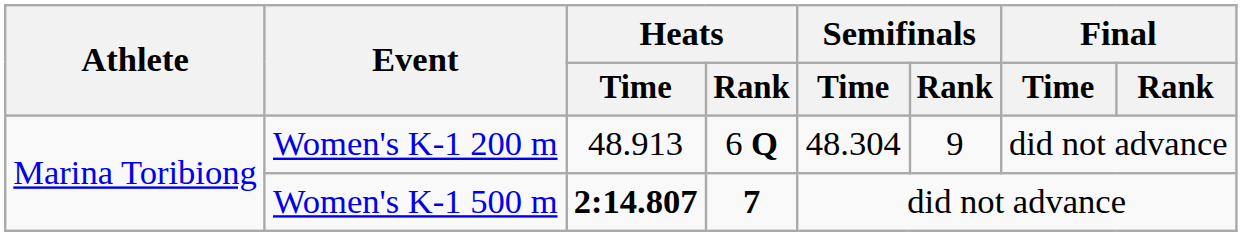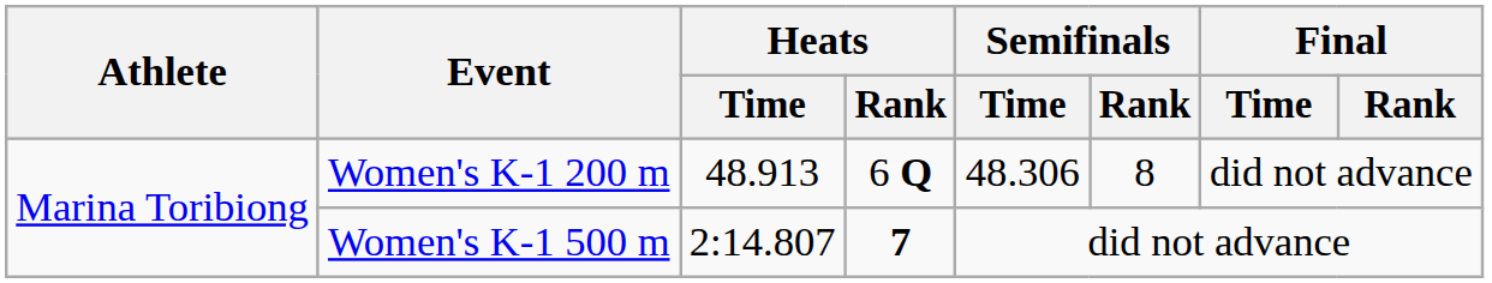Women's K-1 200 m | Semifinals / Time: 48.304 -> 48.306
Women's K-1 200 m | Semifinals / Rank: 9 -> 8
Women's K-1 500 m | Heats / Time: bold -> normal
